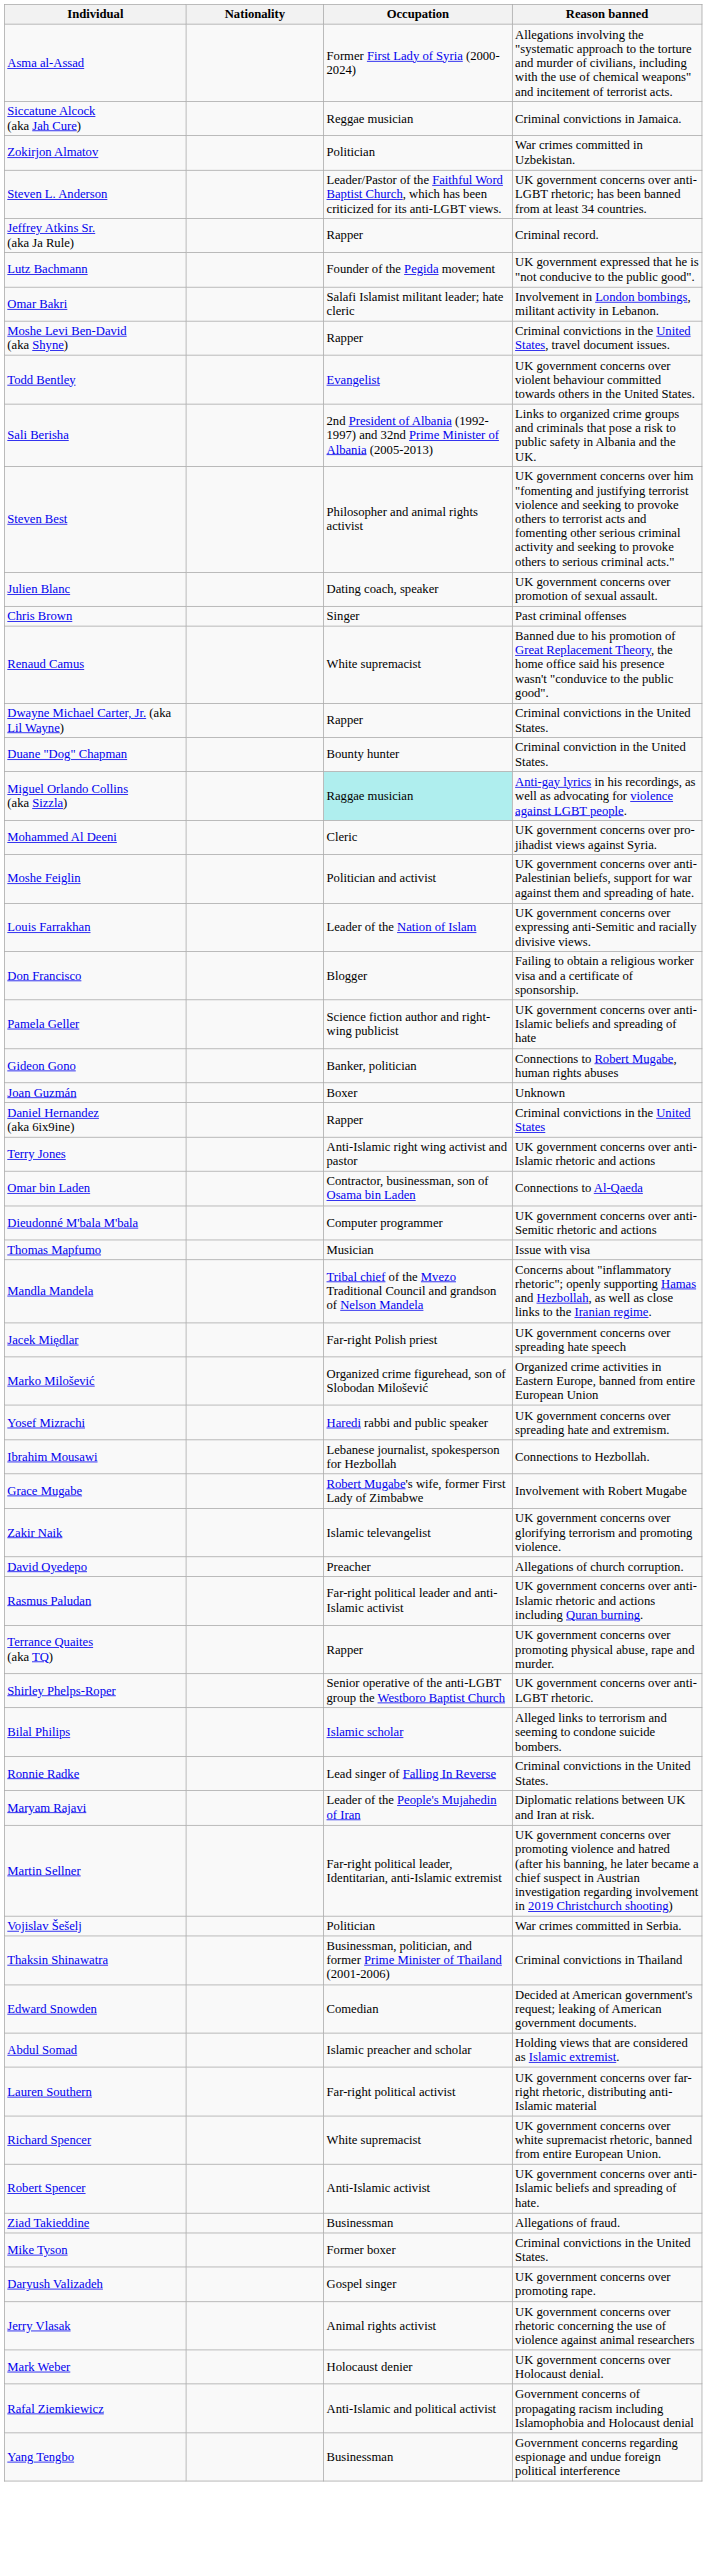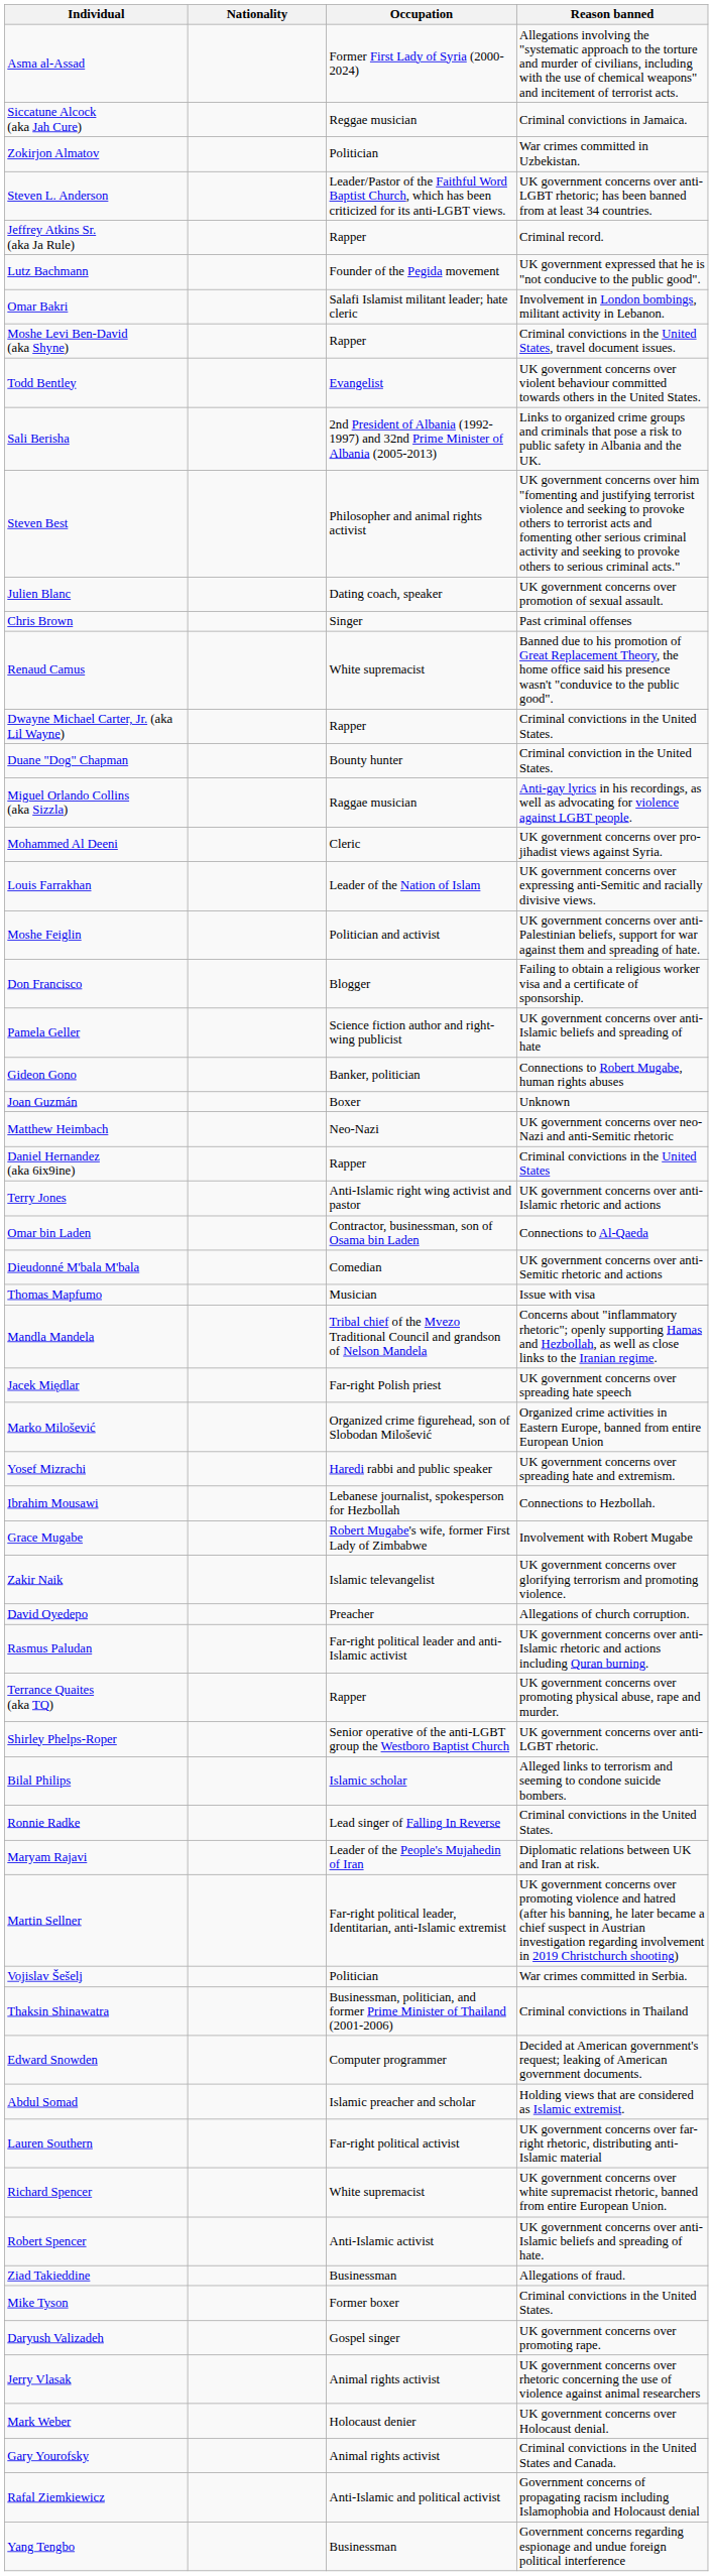Miguel Orlando Collins (aka Sizzla) | Occupation: paleturquoise background -> no background
rows swapped: Louis Farrakhan <-> Moshe Feiglin
+ row: Matthew Heimbach | Neo-Nazi | UK government concerns over neo-Nazi and anti-Semitic rhetoric
Dieudonné M'bala M'bala | Occupation: Computer programmer -> Comedian
Edward Snowden | Occupation: Comedian -> Computer programmer
+ row: Gary Yourofsky | Animal rights activist | Criminal convictions in the United States and Canada.
